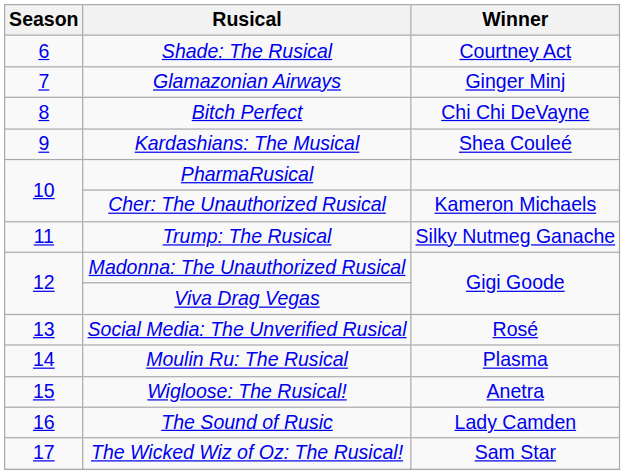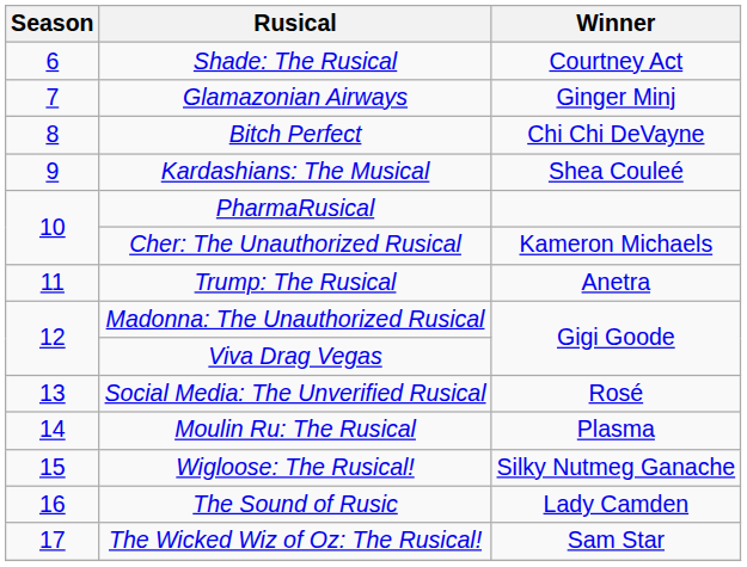Trump: The Rusical | Winner: Silky Nutmeg Ganache -> Anetra
Wigloose: The Rusical! | Winner: Anetra -> Silky Nutmeg Ganache
